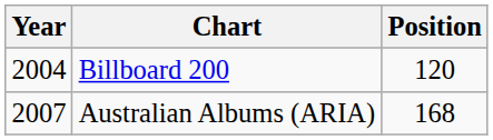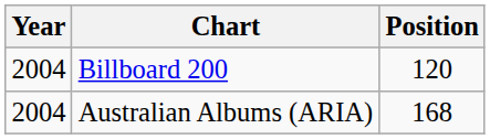Australian Albums (ARIA) | Year: 2007 -> 2004
